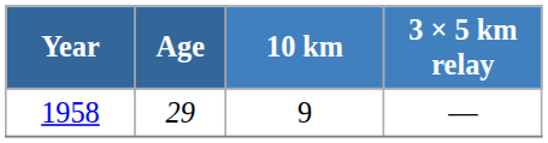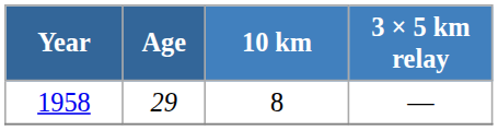1958 | 10 km: 9 -> 8
